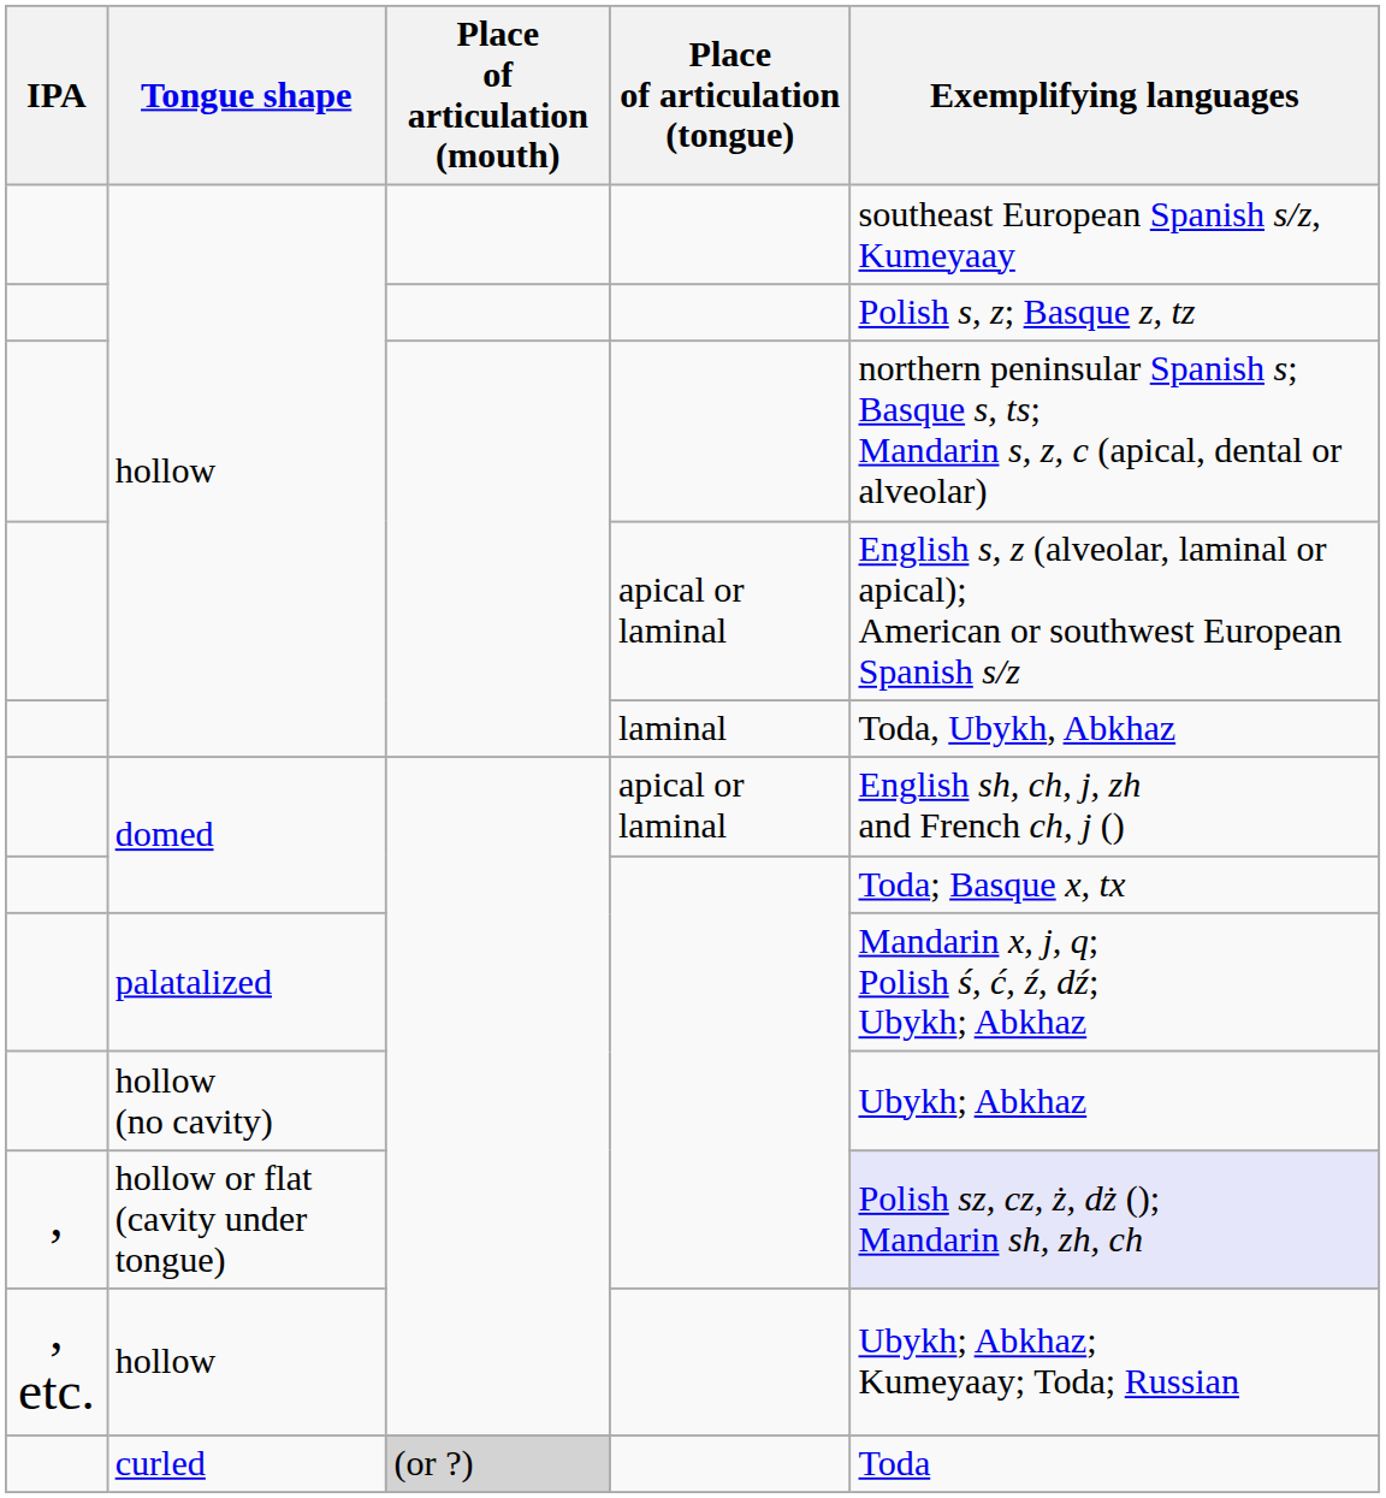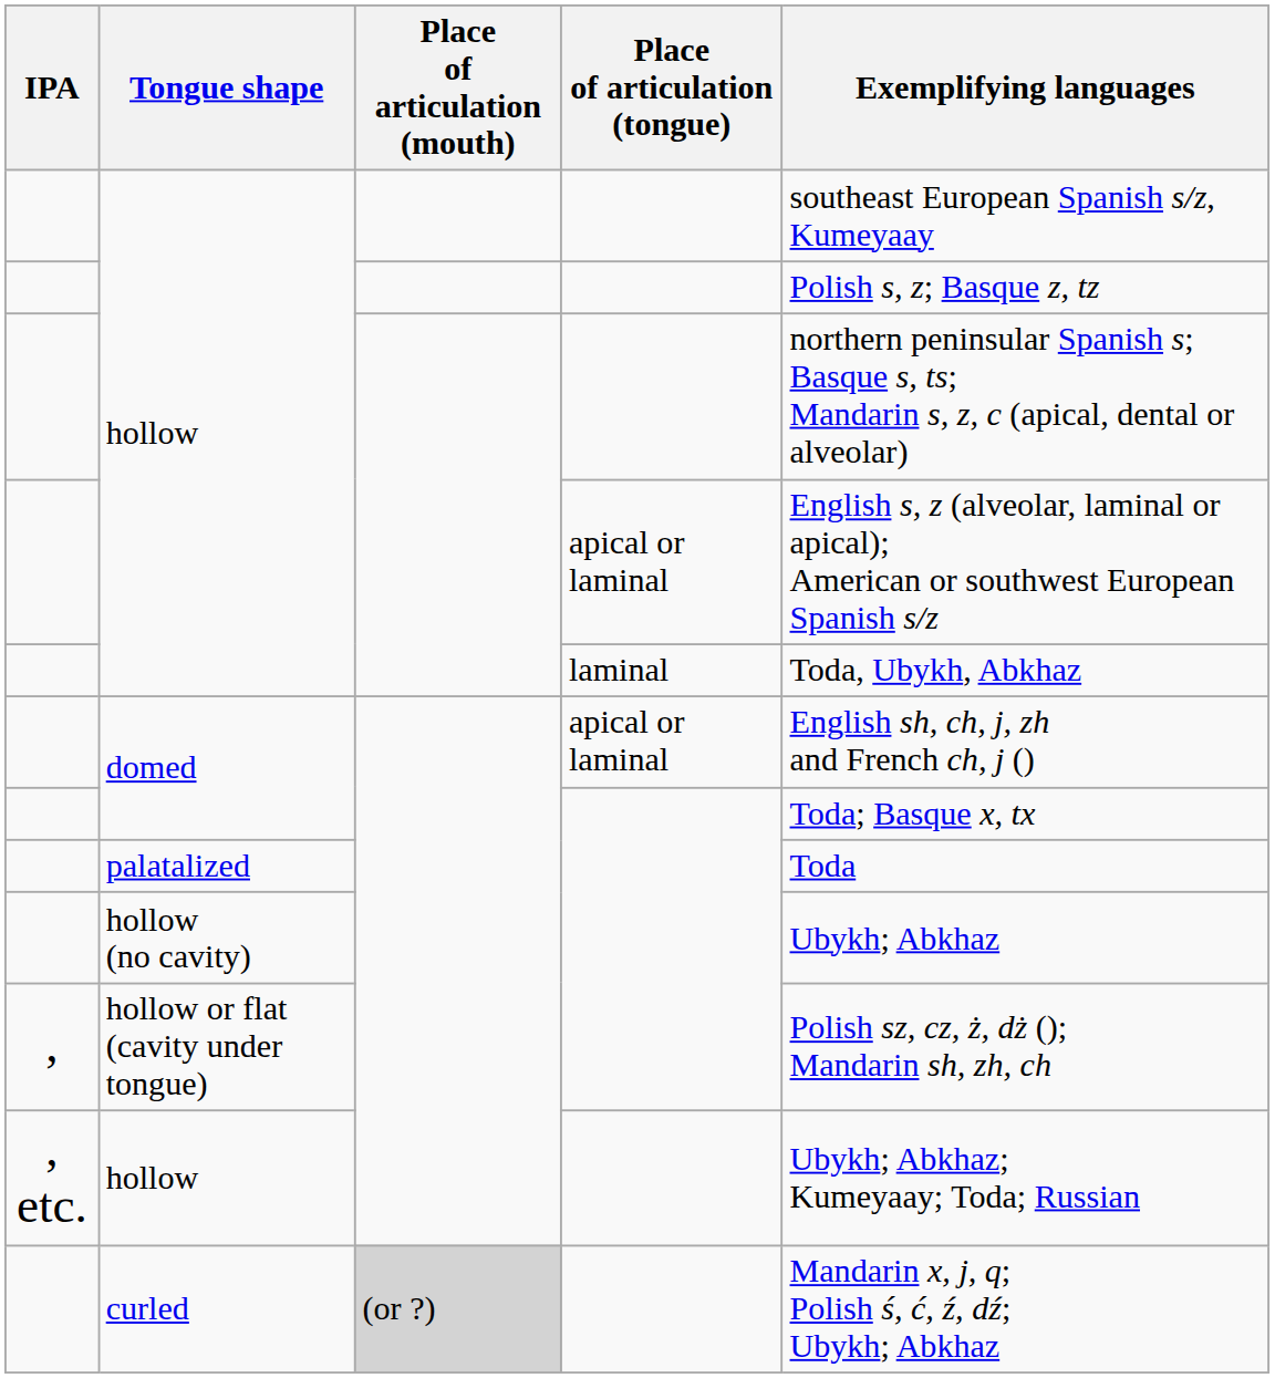palatalized | Exemplifying languages: Mandarin x, j, q; Polish ś, ć, ź, dź; Ubykh; Abkhaz -> Toda
hollow or flat (cavity under tongue) | Exemplifying languages: lavender background -> no background
curled | Exemplifying languages: Toda -> Mandarin x, j, q; Polish ś, ć, ź, dź; Ubykh; Abkhaz
